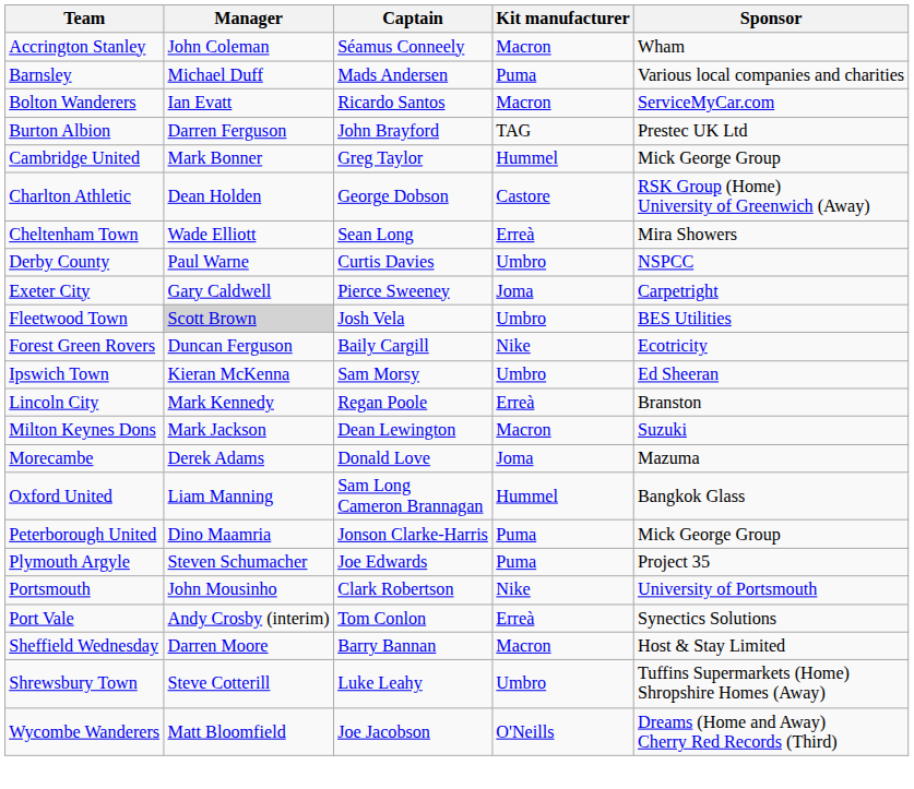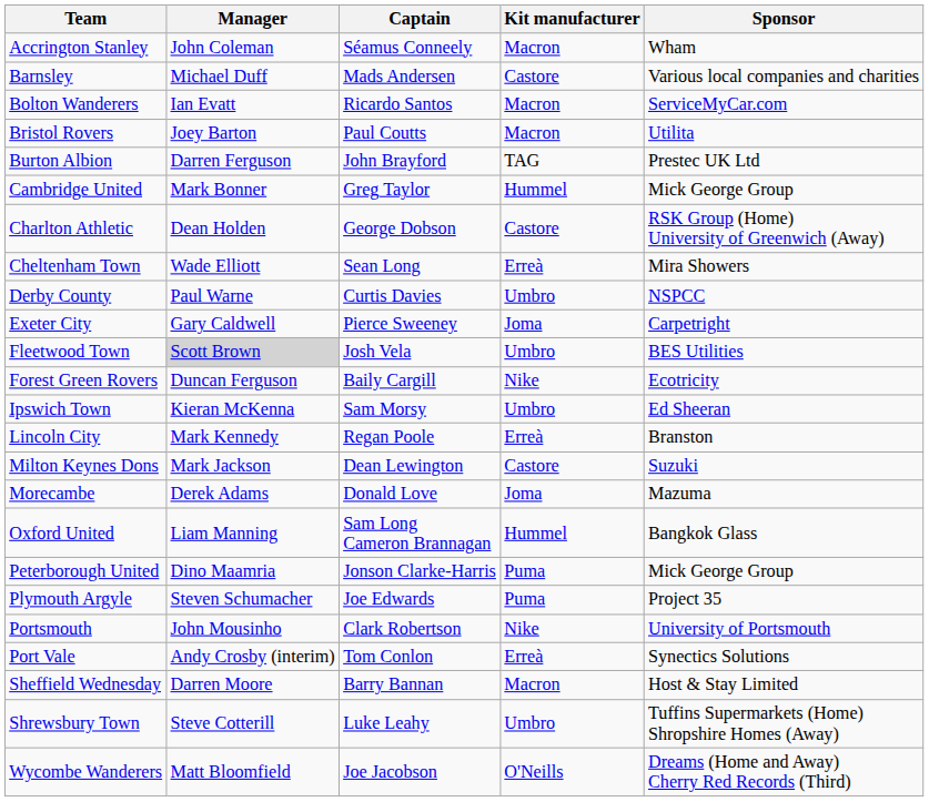Barnsley | Kit manufacturer: Puma -> Castore
+ row: Bristol Rovers | Joey Barton | Paul Coutts | Macron | Utilita
Milton Keynes Dons | Kit manufacturer: Macron -> Castore
